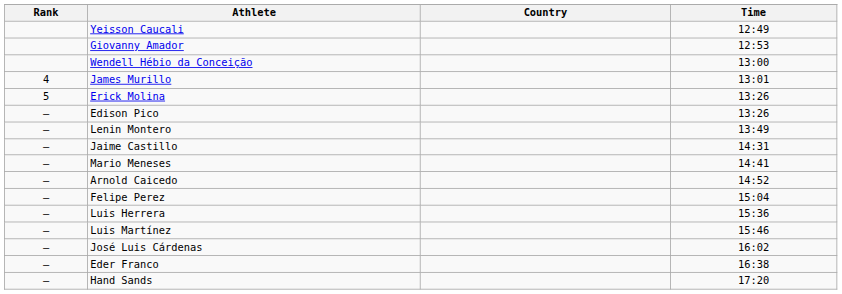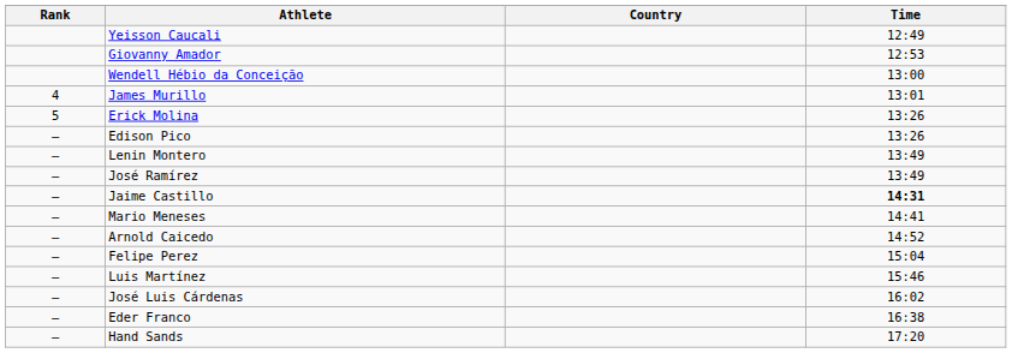+ row: — | José Ramírez | 13:49
Jaime Castillo | Time: normal -> bold
- row: — | Luis Herrera | 15:36
